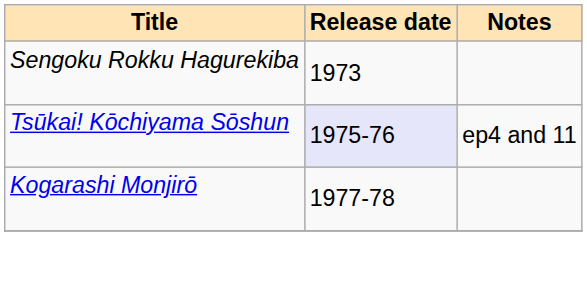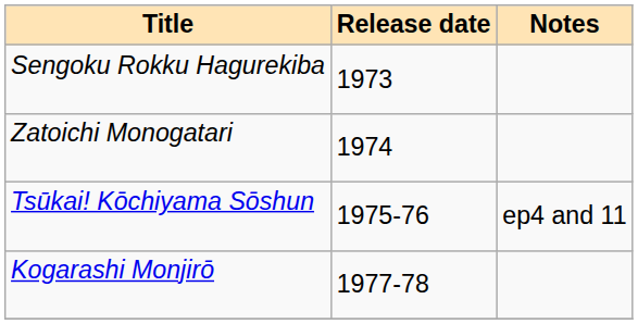+ row: Zatoichi Monogatari | 1974
Tsūkai! Kōchiyama Sōshun | Release date: lavender background -> no background
